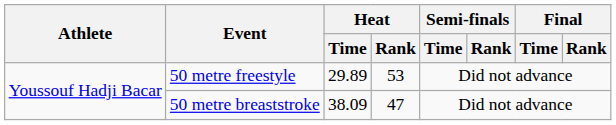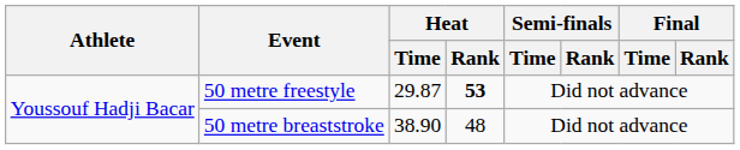50 metre freestyle | Heat / Time: 29.89 -> 29.87
50 metre freestyle | Heat / Rank: normal -> bold
50 metre breaststroke | Heat / Time: 38.09 -> 38.90
50 metre breaststroke | Heat / Rank: 47 -> 48
